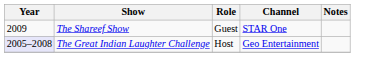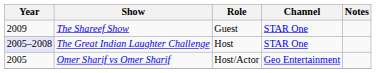The Great Indian Laughter Challenge | Channel: Geo Entertainment -> STAR One
+ row: 2005 | Omer Sharif vs Omer Sharif | Host/Actor | Geo Entertainment
